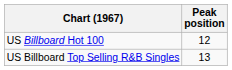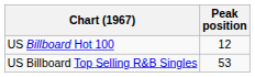US Billboard Top Selling R&B Singles | Peak position: 13 -> 53
